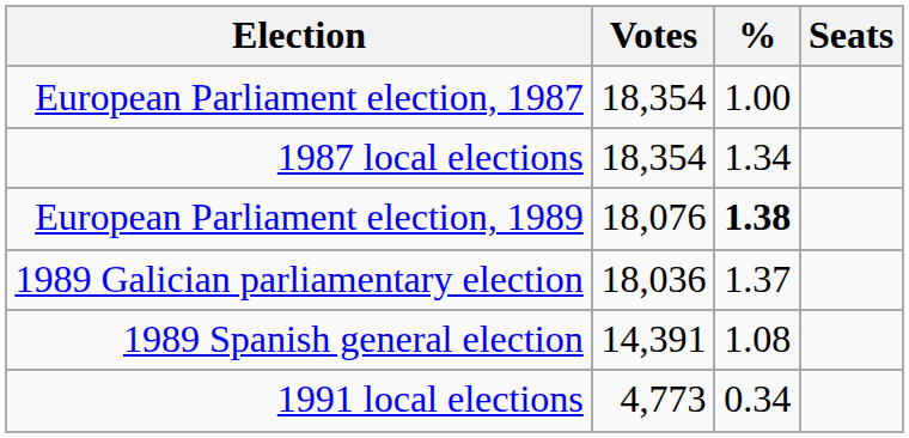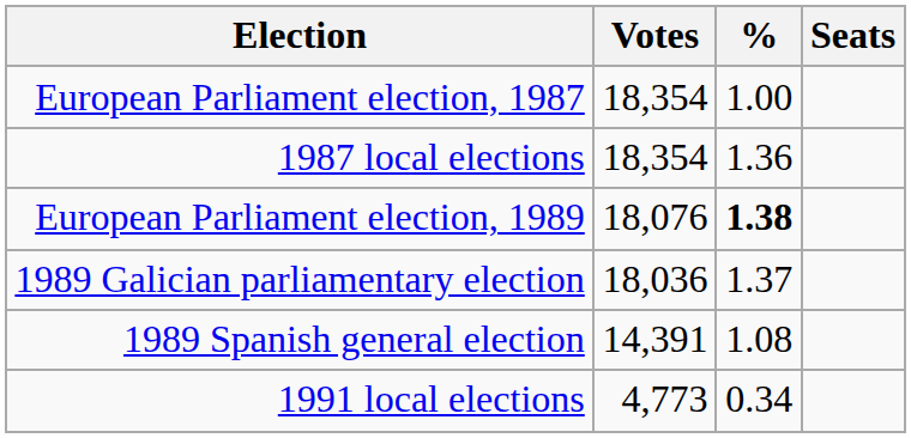1987 local elections | %: 1.34 -> 1.36
